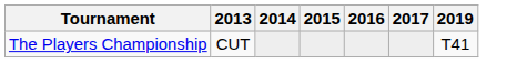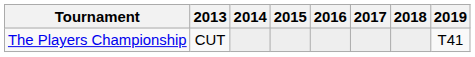+ column: 2018
